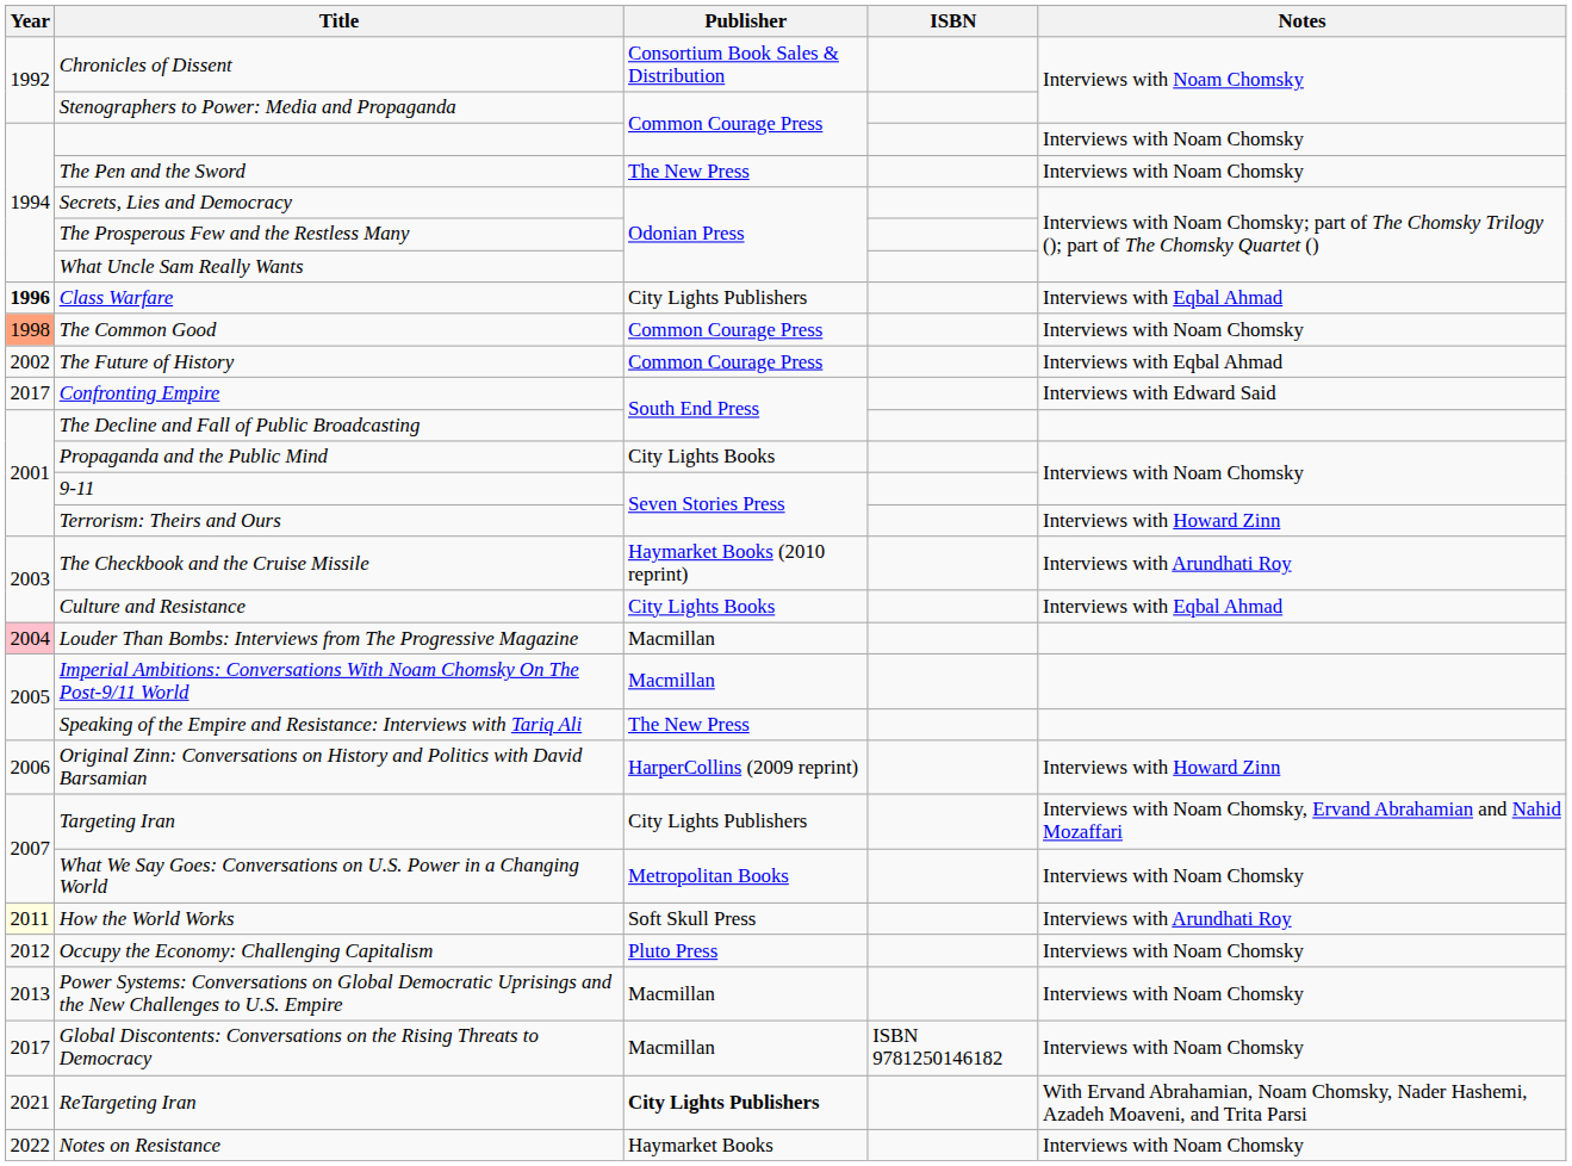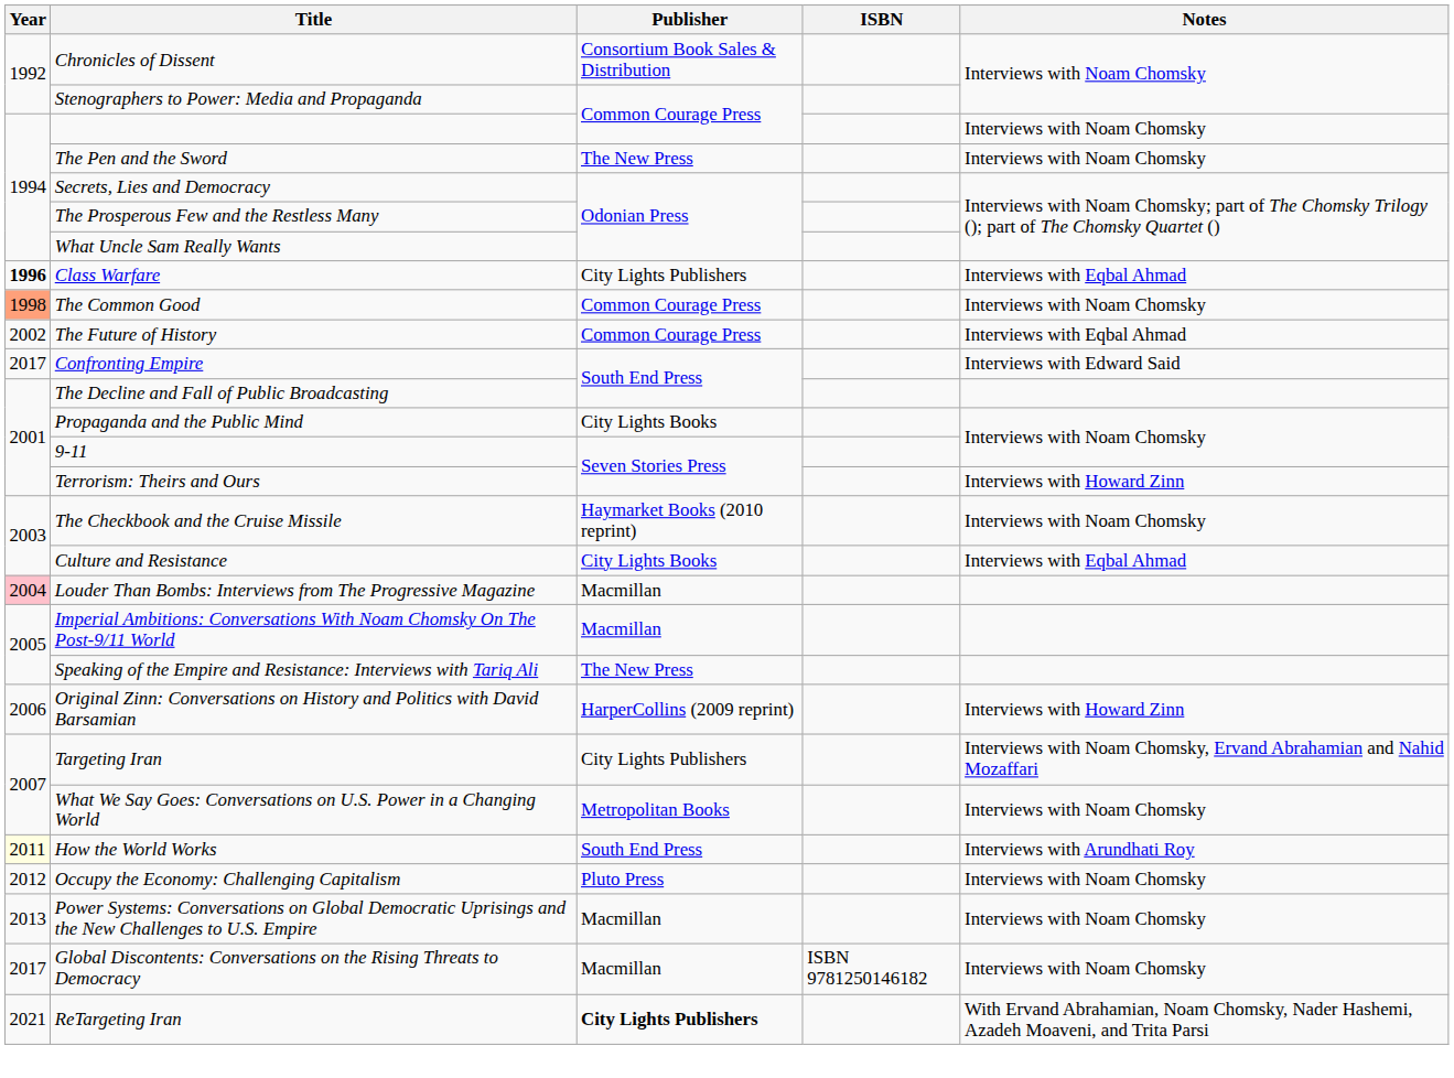The Checkbook and the Cruise Missile | Notes: Interviews with Arundhati Roy -> Interviews with Noam Chomsky
How the World Works | Publisher: Soft Skull Press -> South End Press
- row: 2022 | Notes on Resistance | Haymarket Books | Interviews with Noam Chomsky
